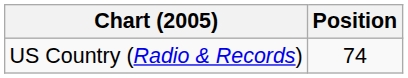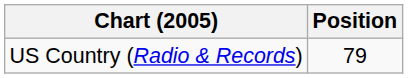US Country (Radio & Records) | Position: 74 -> 79
